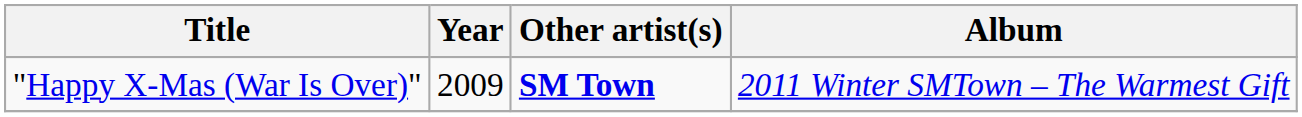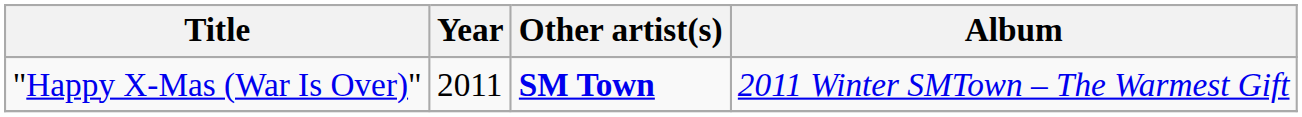"Happy X-Mas (War Is Over)" | Year: 2009 -> 2011
